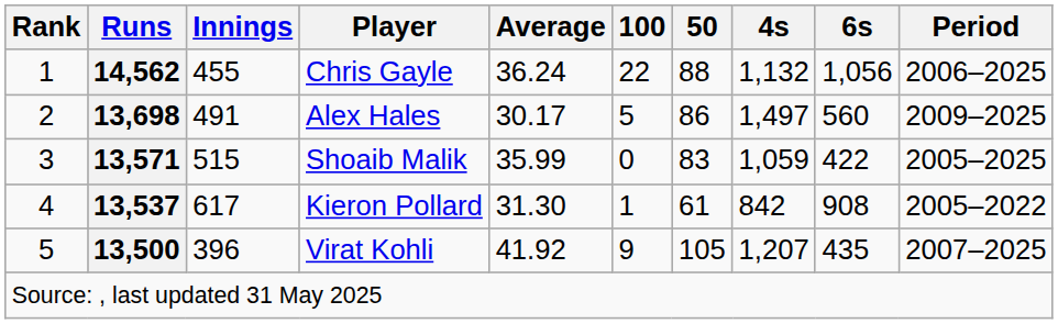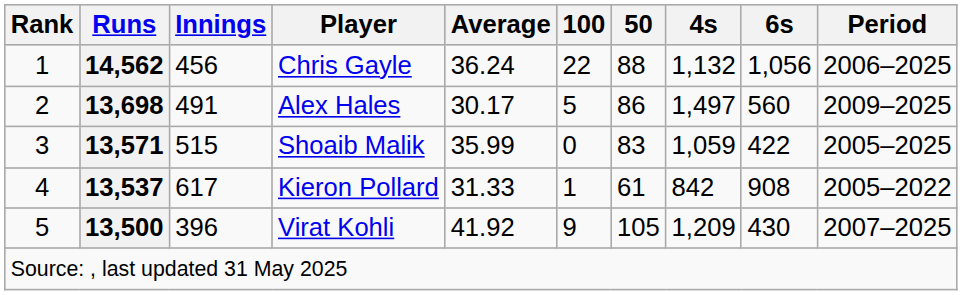Chris Gayle | Innings: 455 -> 456
Kieron Pollard | Average: 31.30 -> 31.33
Virat Kohli | 4s: 1,207 -> 1,209
Virat Kohli | 6s: 435 -> 430
